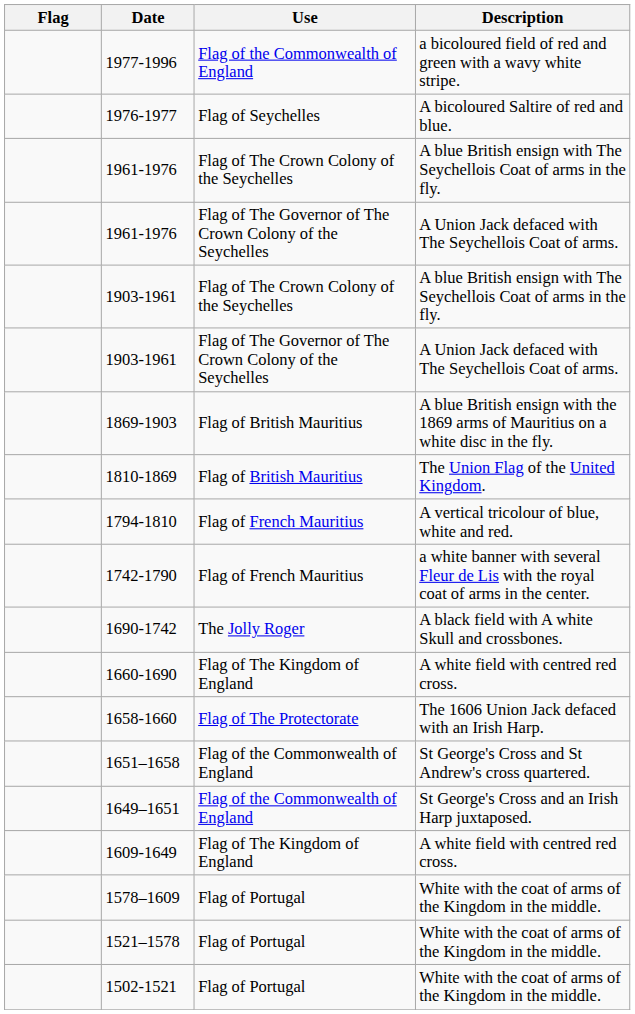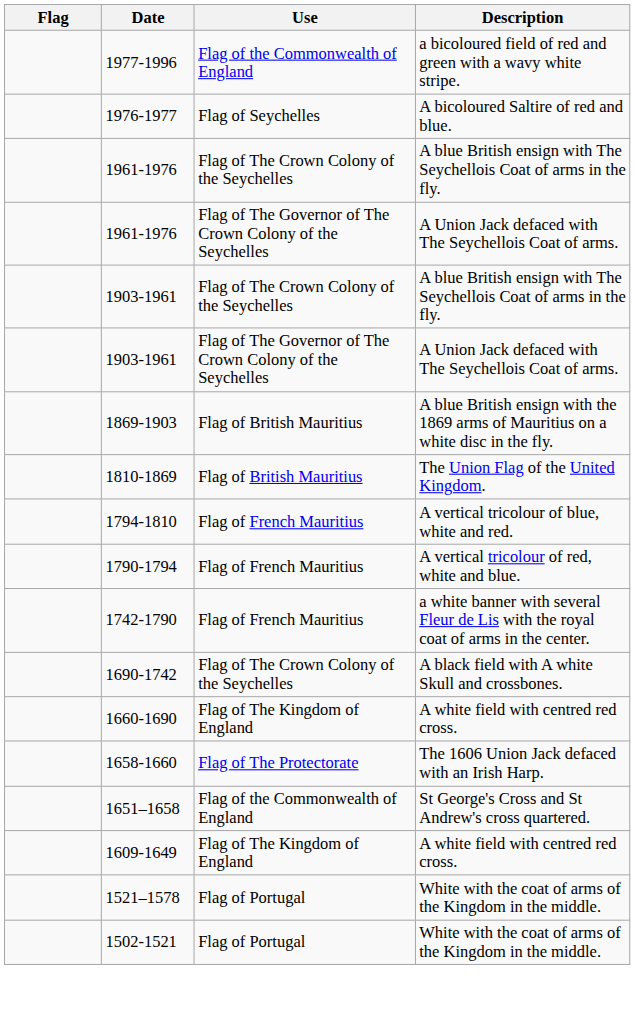+ row: 1790-1794 | Flag of French Mauritius | A vertical tricolour of red, white and blue.
1690-1742 | Use: The Jolly Roger -> Flag of The Crown Colony of the Seychelles
- row: 1649–1651 | Flag of the Commonwealth of England | St George's Cross and an Irish Harp juxtaposed.
- row: 1578–1609 | Flag of Portugal | White with the coat of arms of the Kingdom in the middle.
